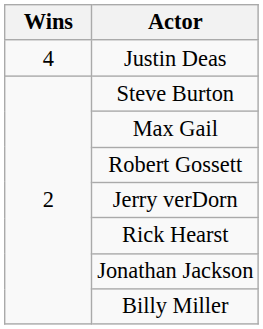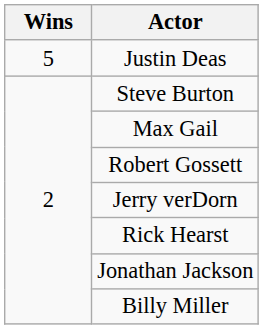Justin Deas | Wins: 4 -> 5
